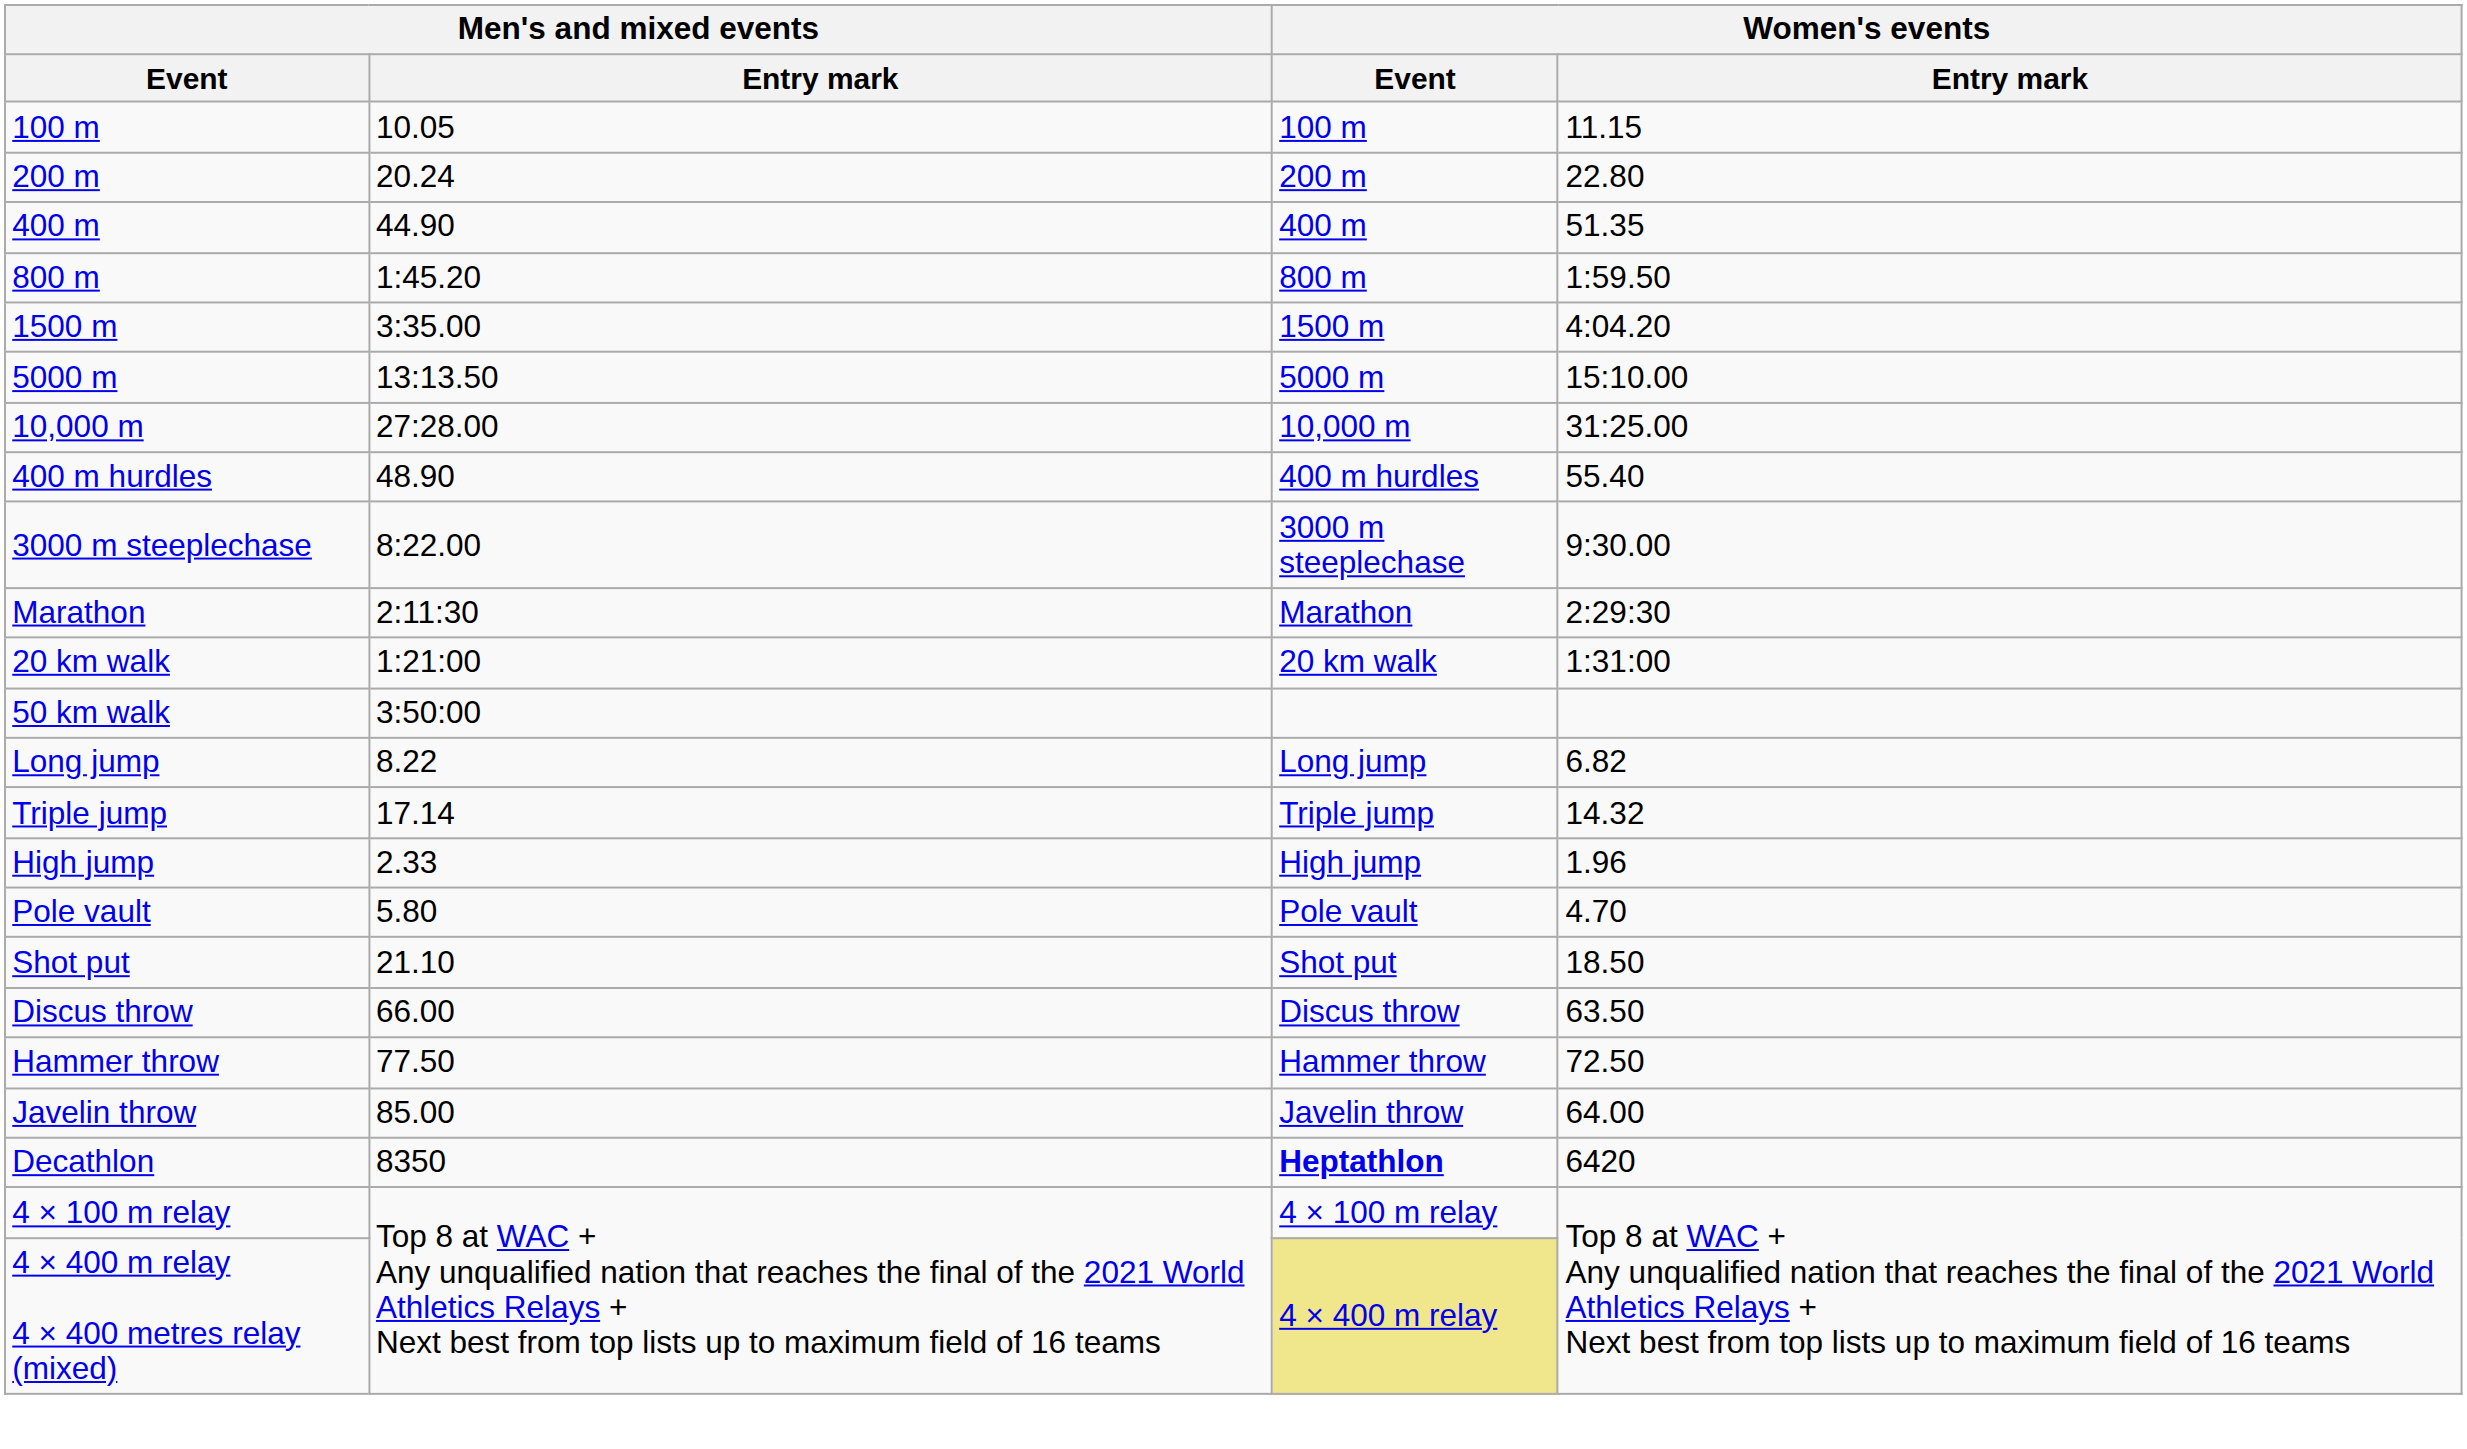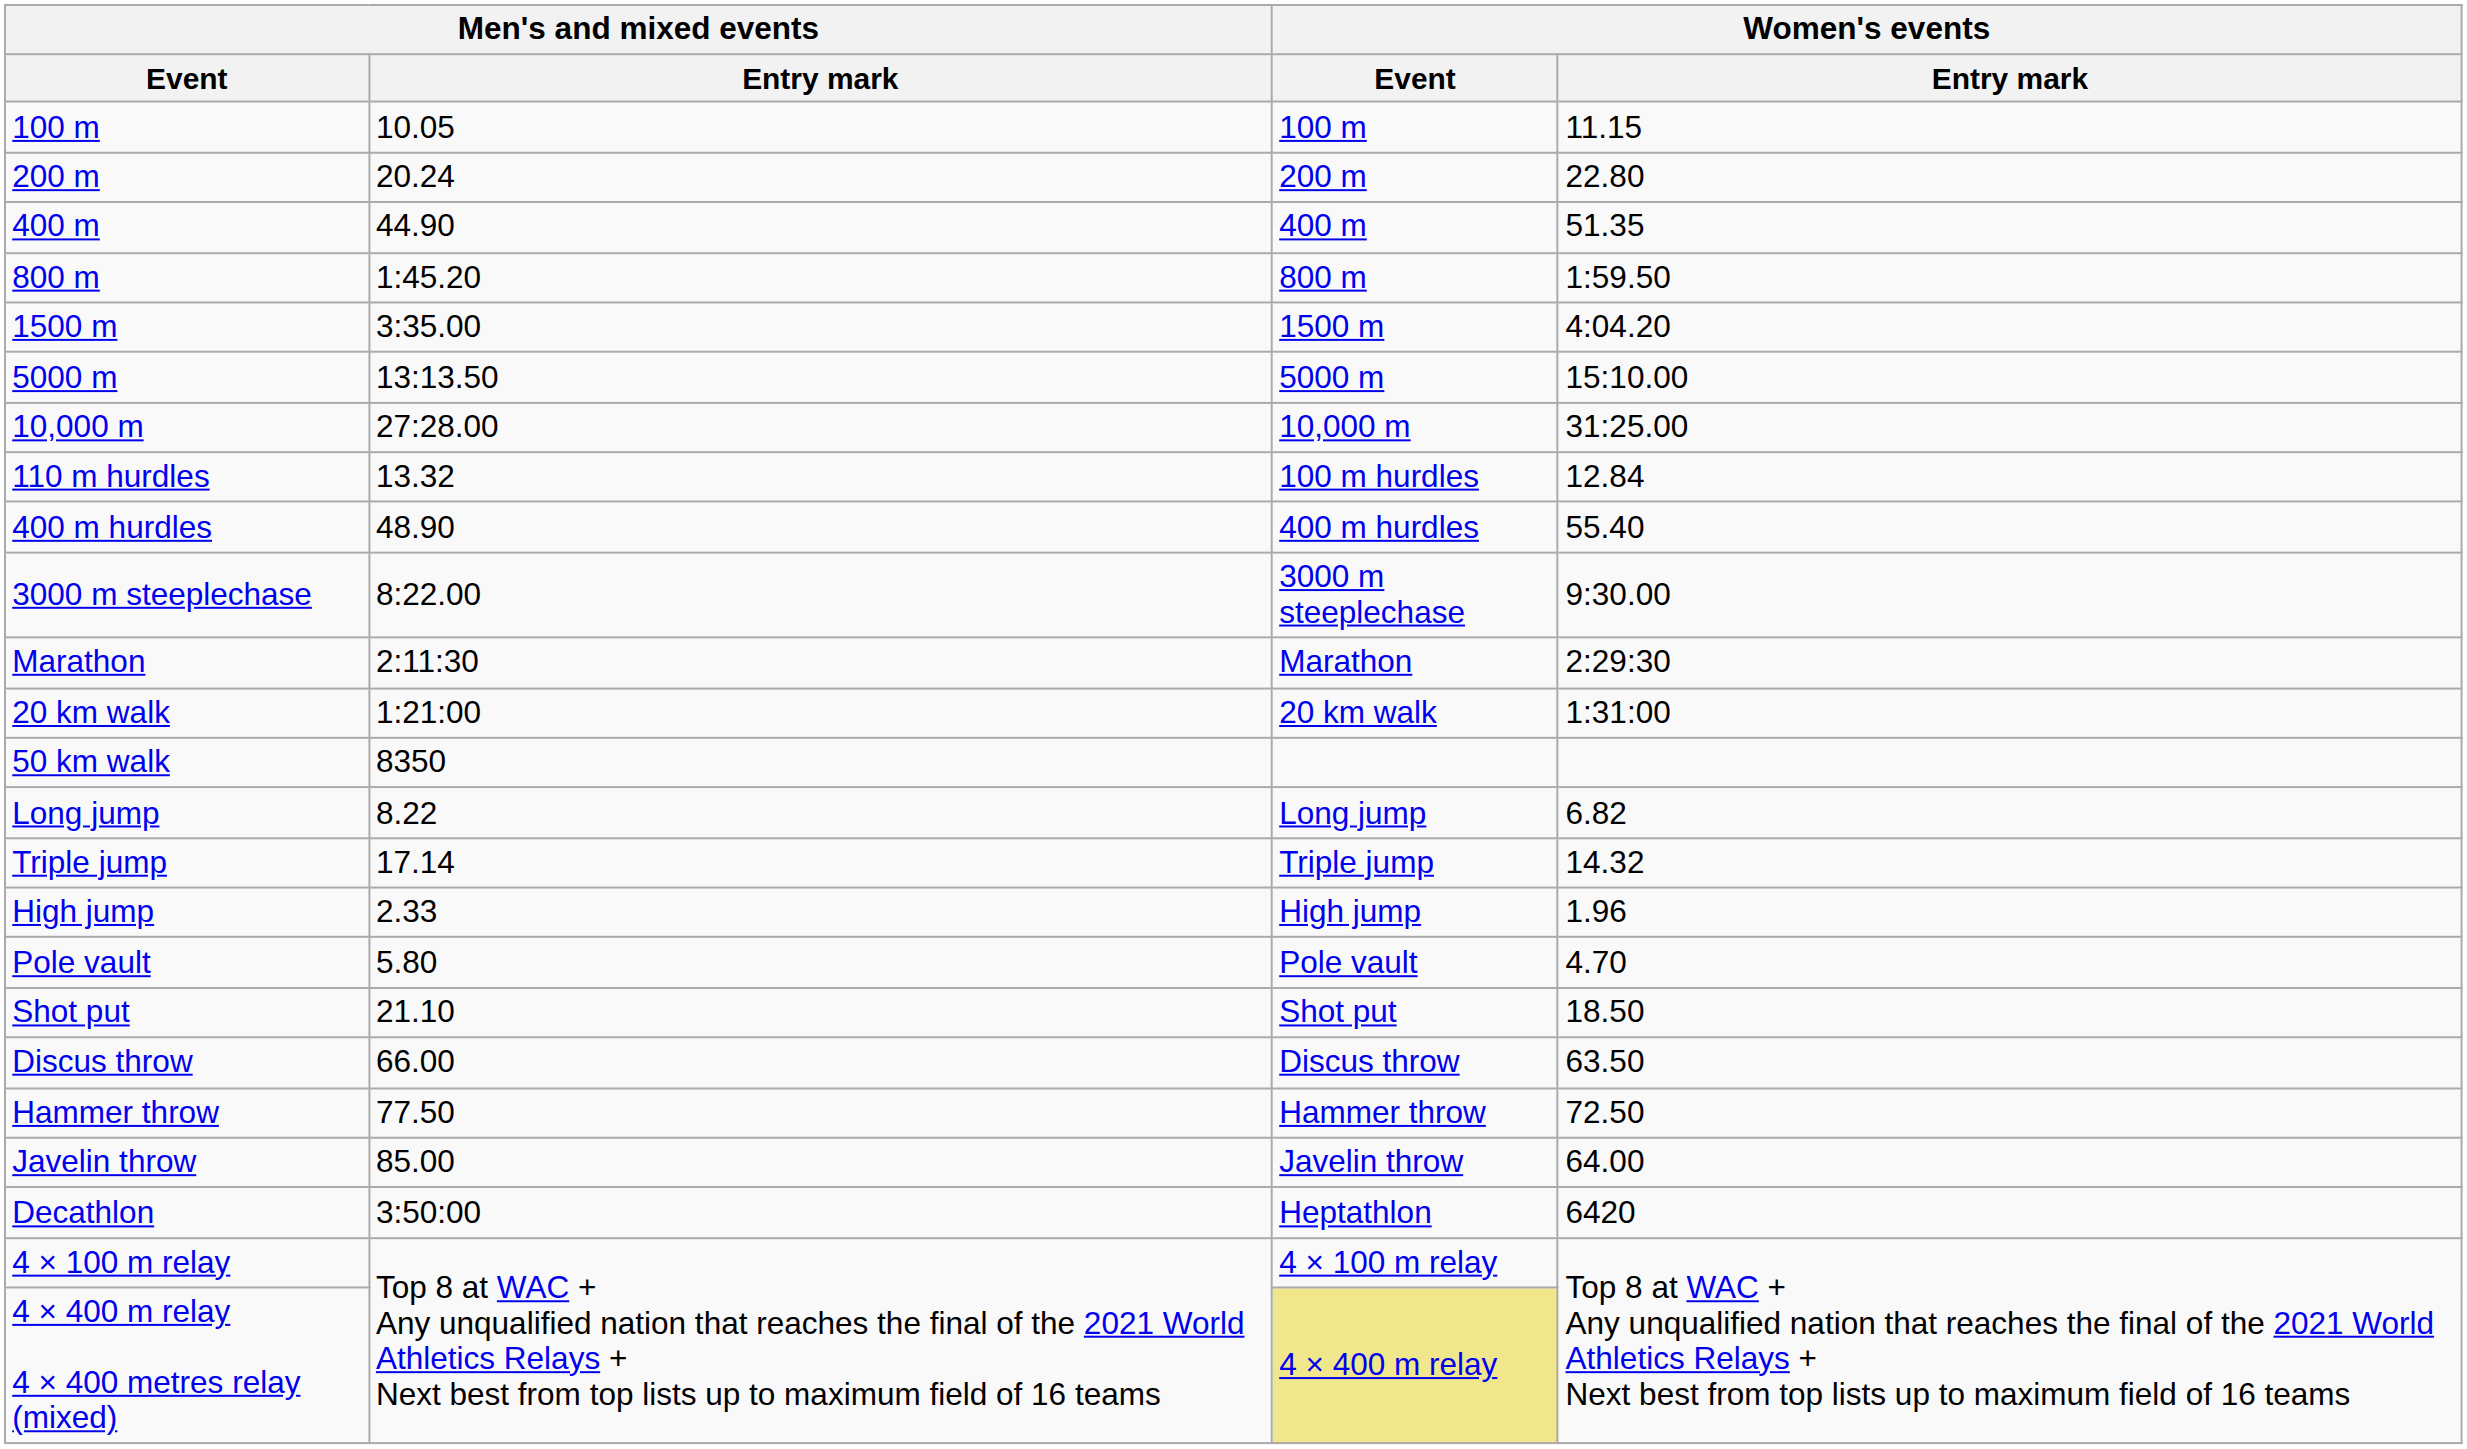+ row: 110 m hurdles | 13.32 | 100 m hurdles | 12.84
50 km walk | Men's and mixed events / Entry mark: 3:50:00 -> 8350
Decathlon | Men's and mixed events / Entry mark: 8350 -> 3:50:00
Decathlon | Women's events / Event: bold -> normal
